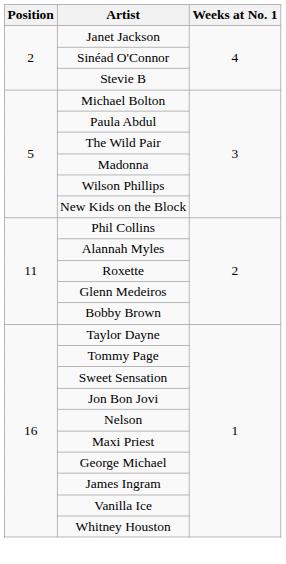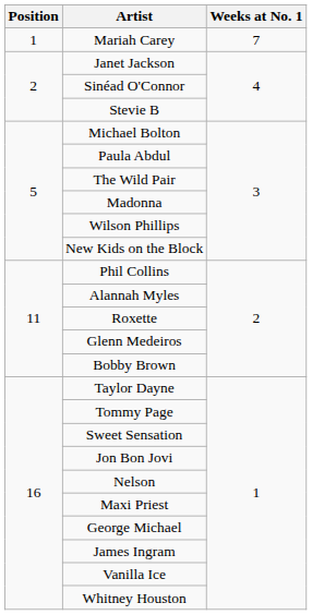+ row: 1 | Mariah Carey | 7
